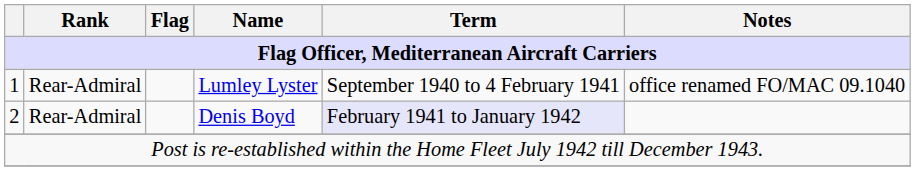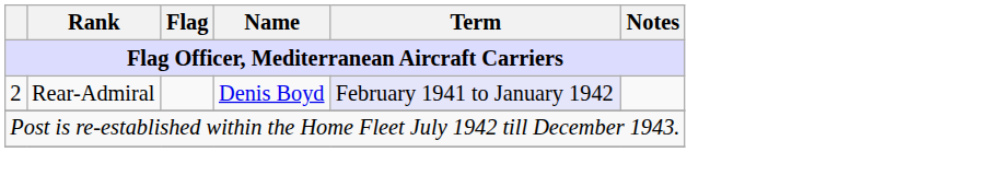- row: 1 | Rear-Admiral | Lumley Lyster | September 1940 to 4 February 1941 | office renamed FO/MAC 09.1040
